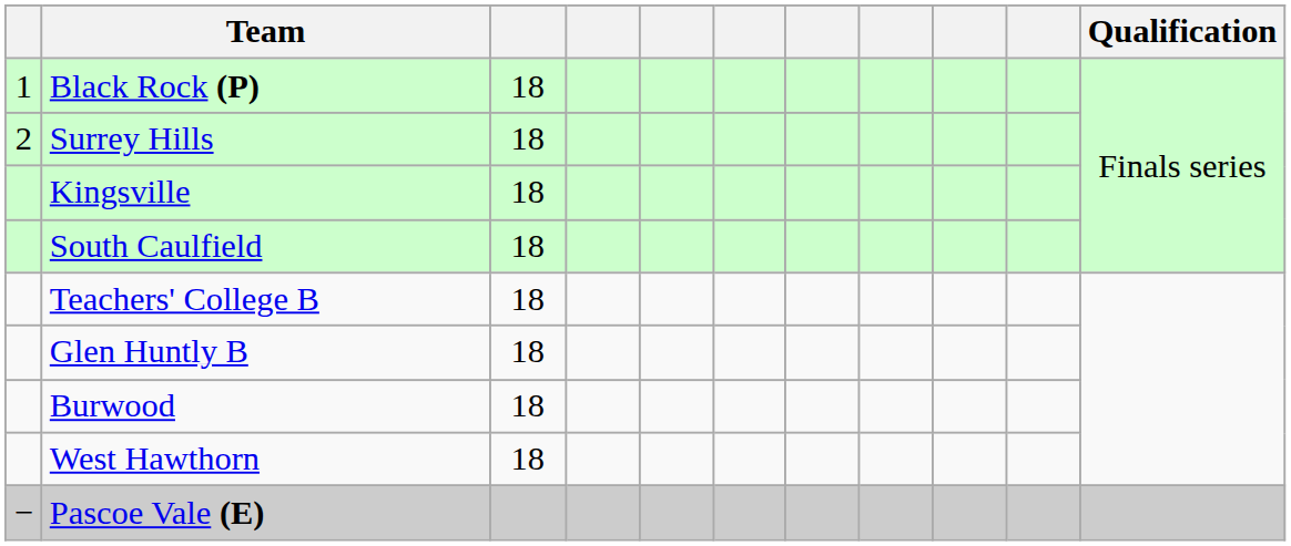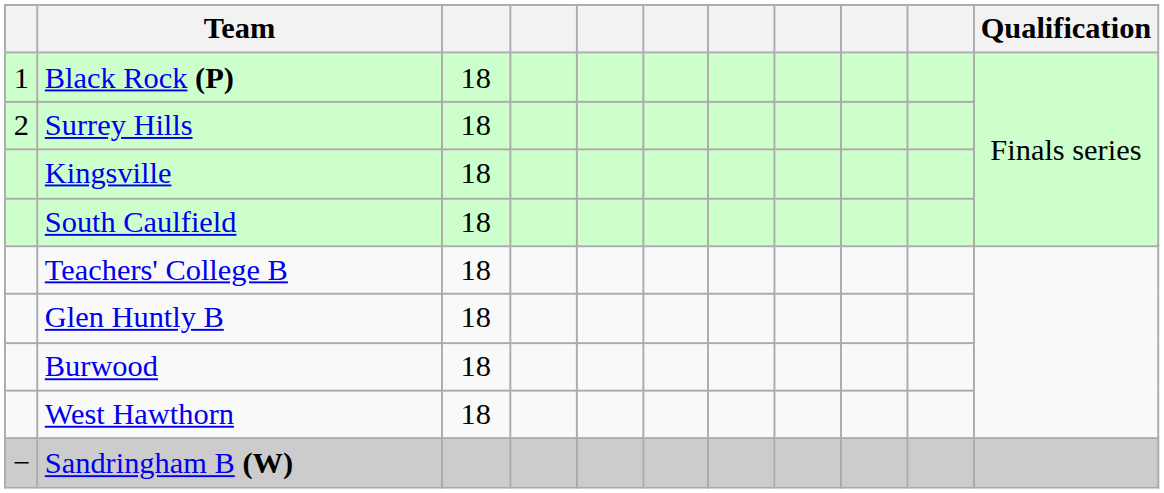- row: − | Pascoe Vale (E)
+ row: − | Sandringham B (W)
